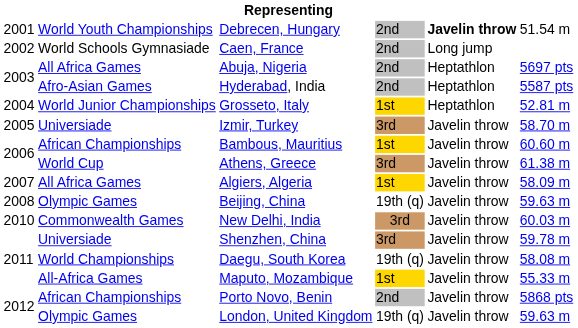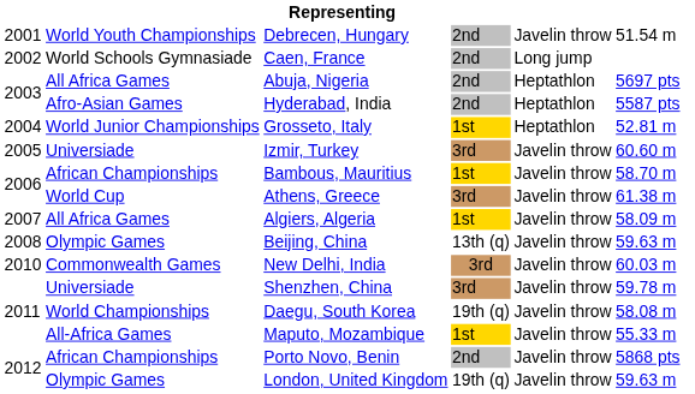Debrecen, Hungary | column 5: bold -> normal
Izmir, Turkey | column 6: 58.70 m -> 60.60 m
Bambous, Mauritius | column 6: 60.60 m -> 58.70 m
Beijing, China | column 4: 19th (q) -> 13th (q)
